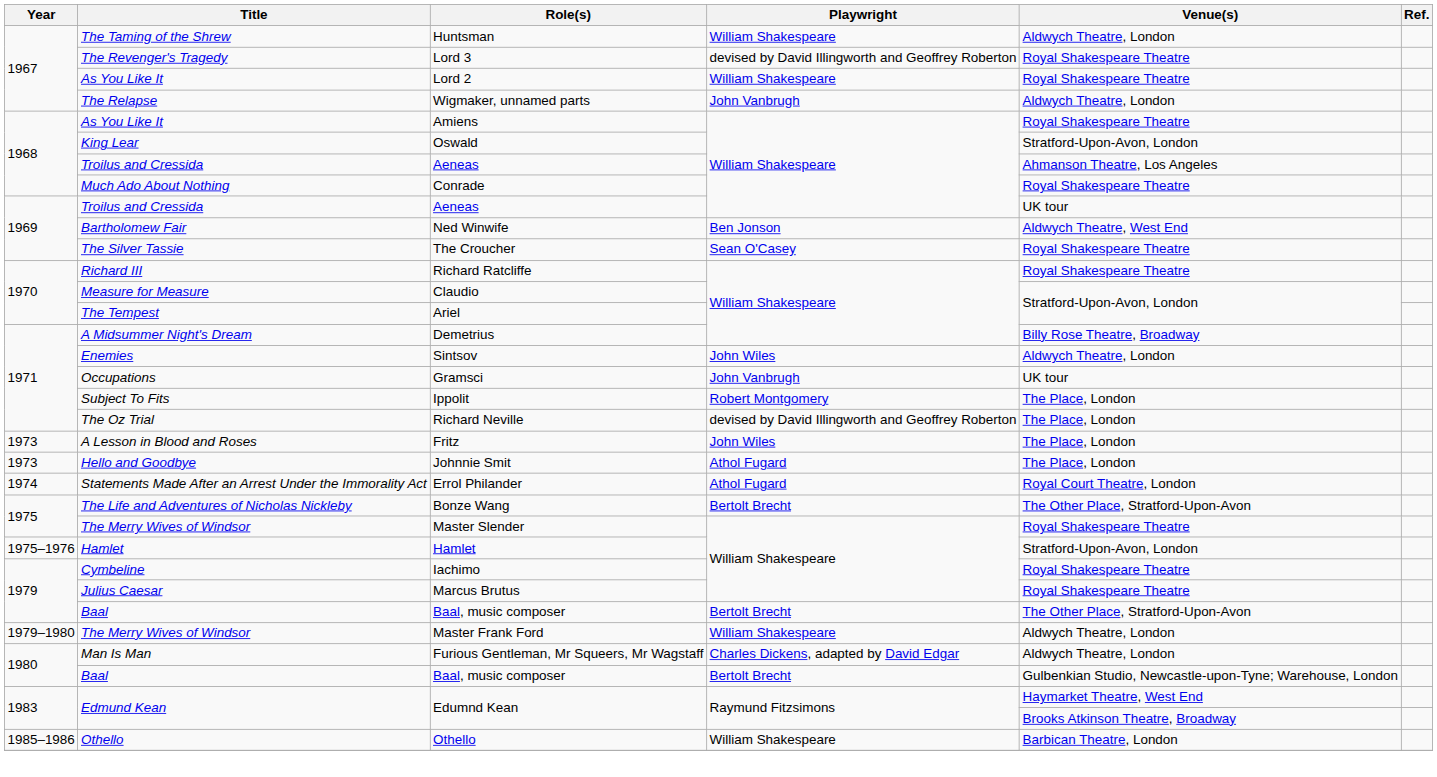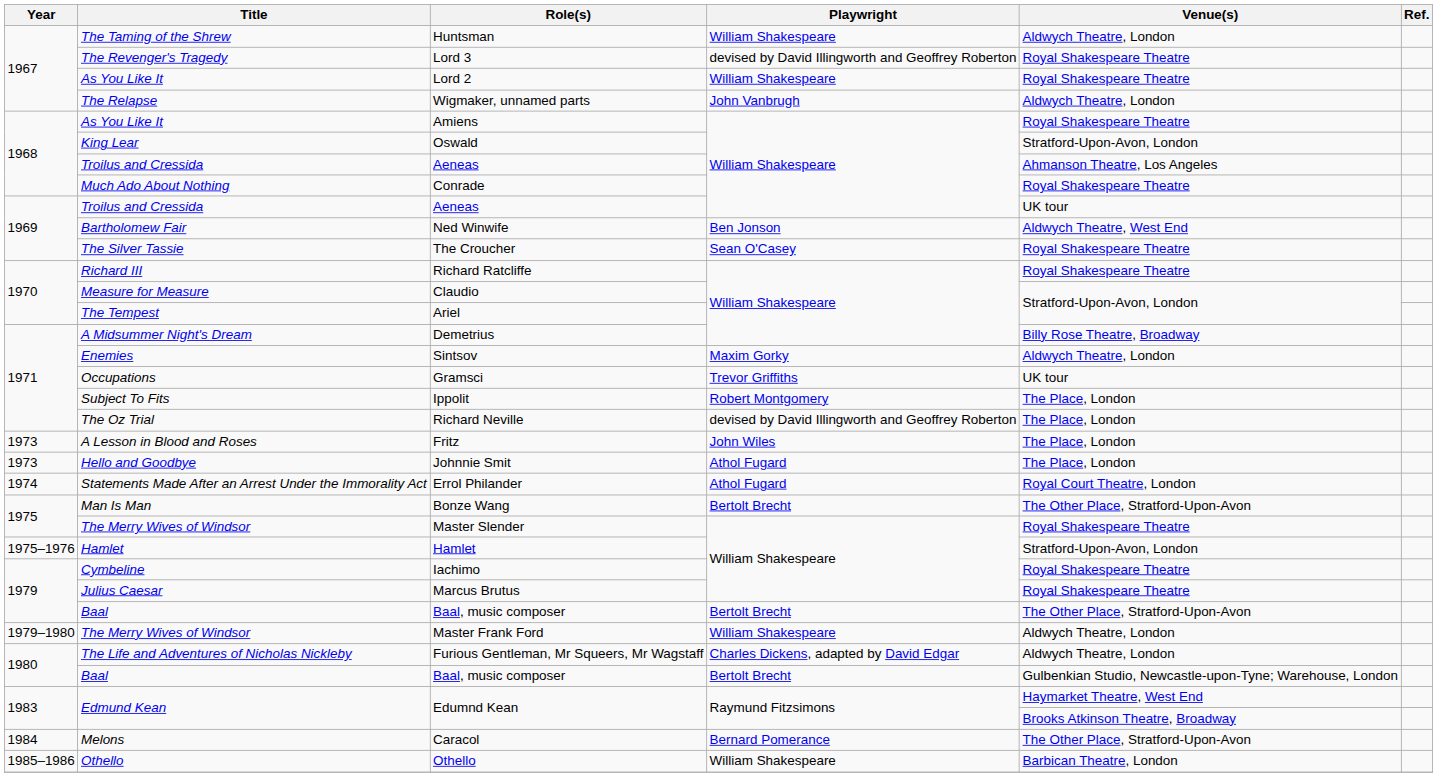Sintsov | Playwright: John Wiles -> Maxim Gorky
Gramsci | Playwright: John Vanbrugh -> Trevor Griffiths
Bonze Wang | Title: The Life and Adventures of Nicholas Nickleby -> Man Is Man
Furious Gentleman, Mr Squeers, Mr Wagstaff | Title: Man Is Man -> The Life and Adventures of Nicholas Nickleby
+ row: 1984 | Melons | Caracol | Bernard Pomerance | The Other Place, Stratford-Upon-Avon
